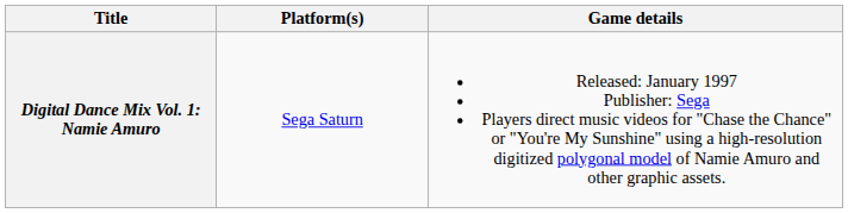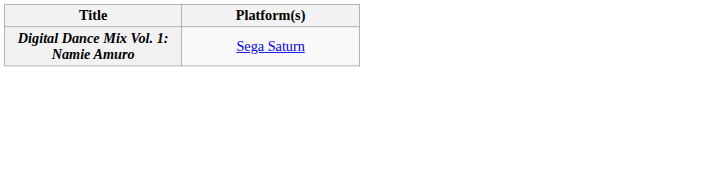- column: Game details | Released: January 1997 Publisher: Sega Players direct music videos for "Chase the Chance" or "You're My Sunshine" using a high-resolution digitized polygonal model of Namie Amuro and other graphic assets.
